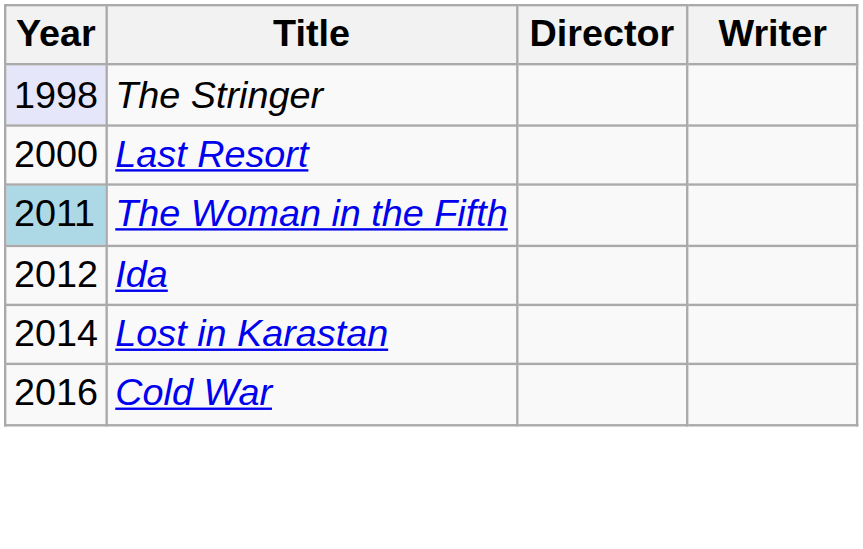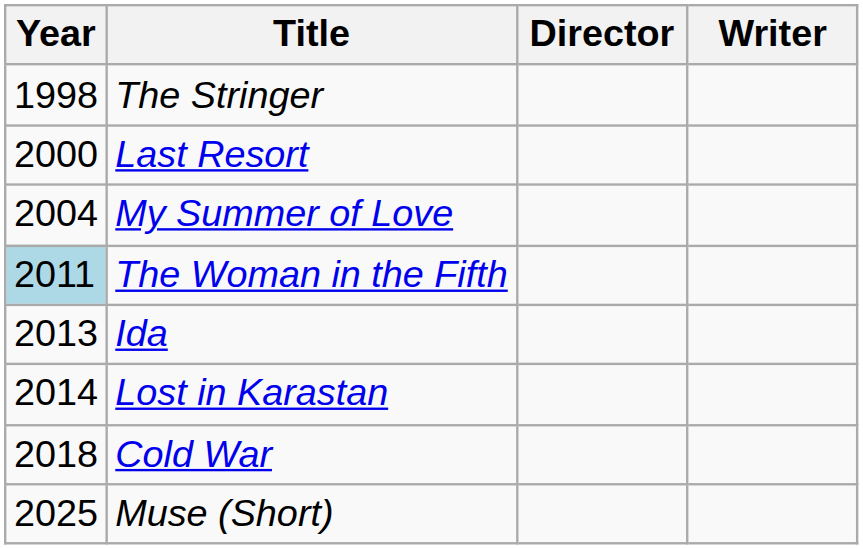The Stringer | Year: lavender background -> no background
+ row: 2004 | My Summer of Love
Ida | Year: 2012 -> 2013
Cold War | Year: 2016 -> 2018
+ row: 2025 | Muse (Short)
